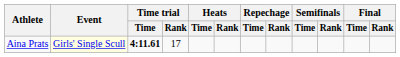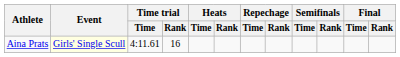Aina Prats | Time trial / Time: bold -> normal
Aina Prats | Time trial / Rank: 17 -> 16
